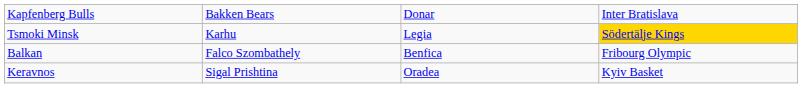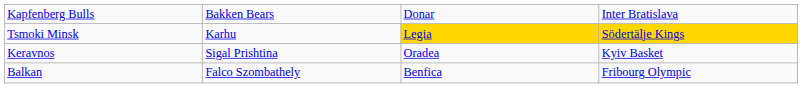Tsmoki Minsk | column 3: no background -> gold background
rows swapped: Balkan <-> Keravnos
